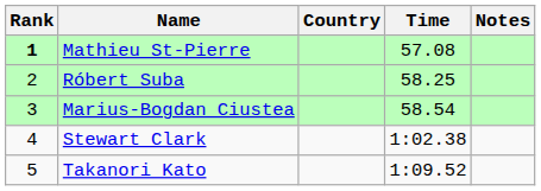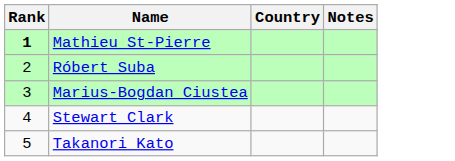- column: Time | 57.08 | 58.25 | 58.54 | 1:02.38 | 1:09.52
